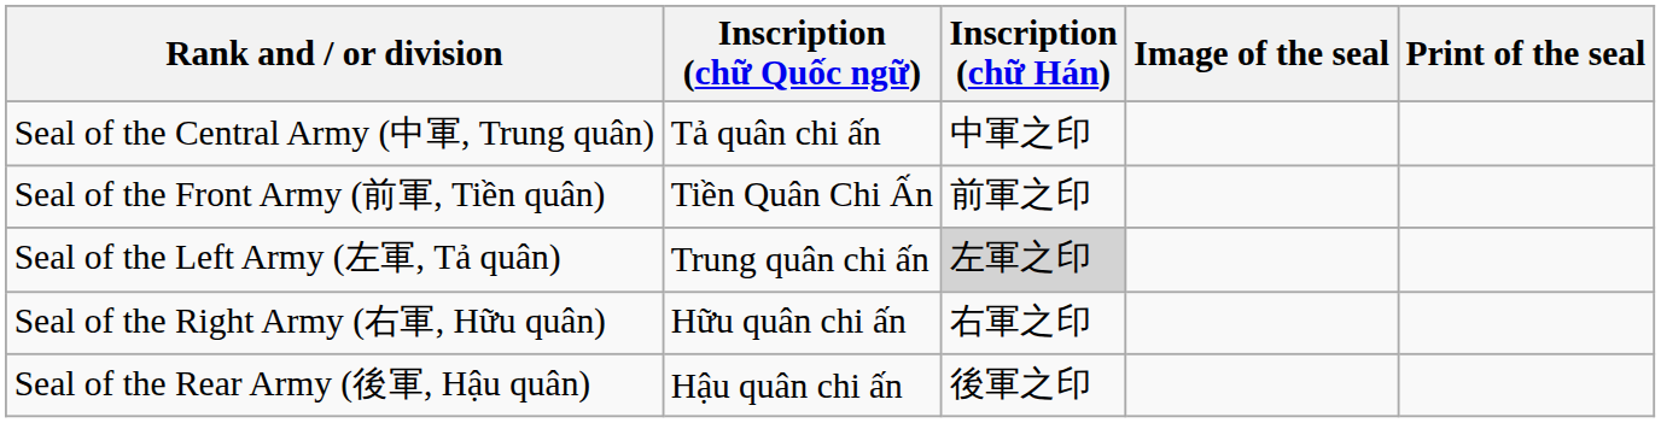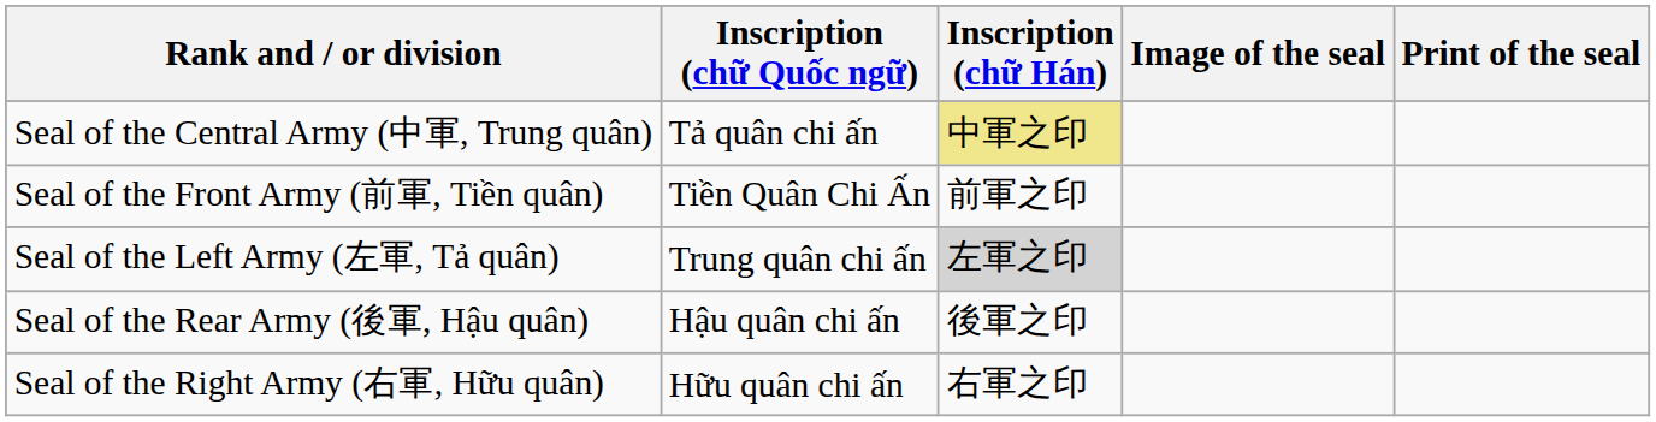Seal of the Central Army (中軍, Trung quân) | Inscription (chữ Hán): no background -> khaki background
rows swapped: Seal of the Right Army (右軍, Hữu quân) <-> Seal of the Rear Army (後軍, Hậu quân)
